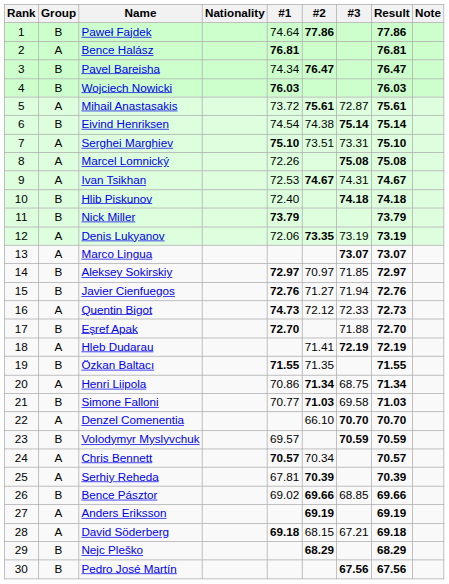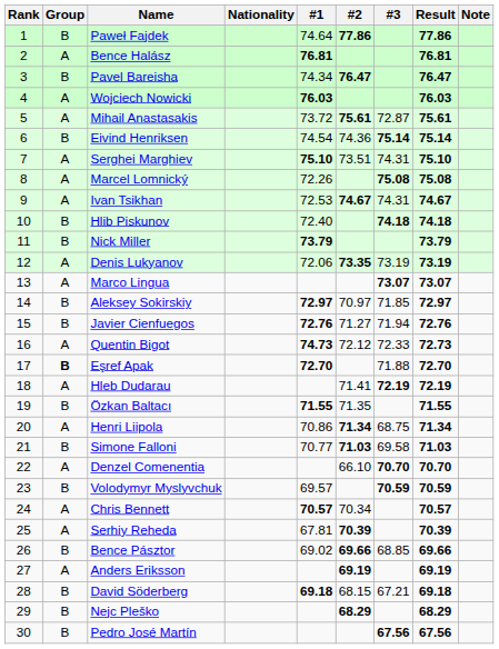Wojciech Nowicki | Group: B -> A
Eivind Henriksen | #2: 74.38 -> 74.36
Serghei Marghiev | #3: 73.31 -> 74.31
Eşref Apak | Group: normal -> bold
David Söderberg | Group: A -> B
